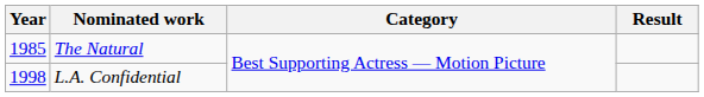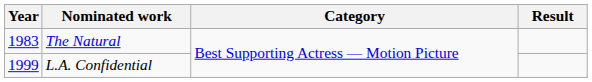The Natural | Year: 1985 -> 1983
L.A. Confidential | Year: 1998 -> 1999
